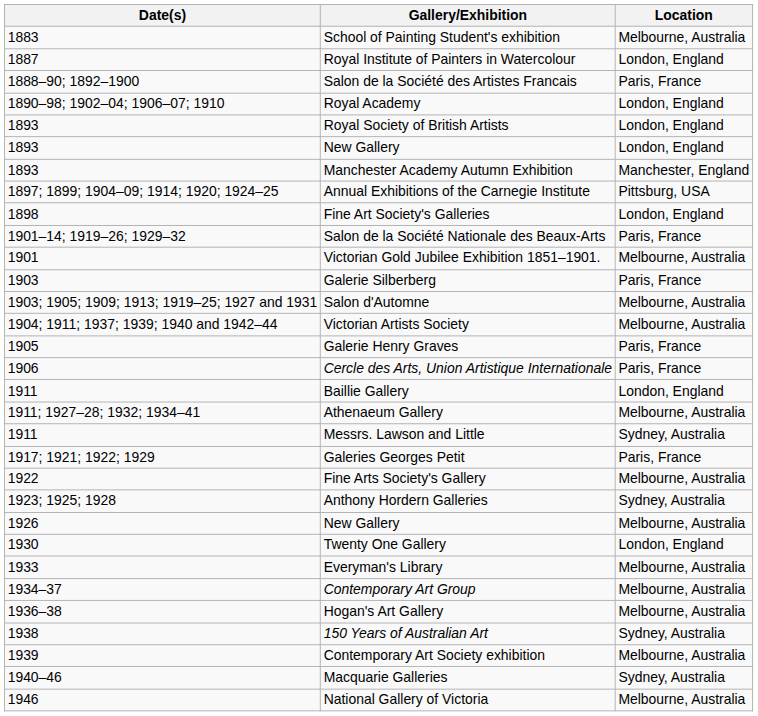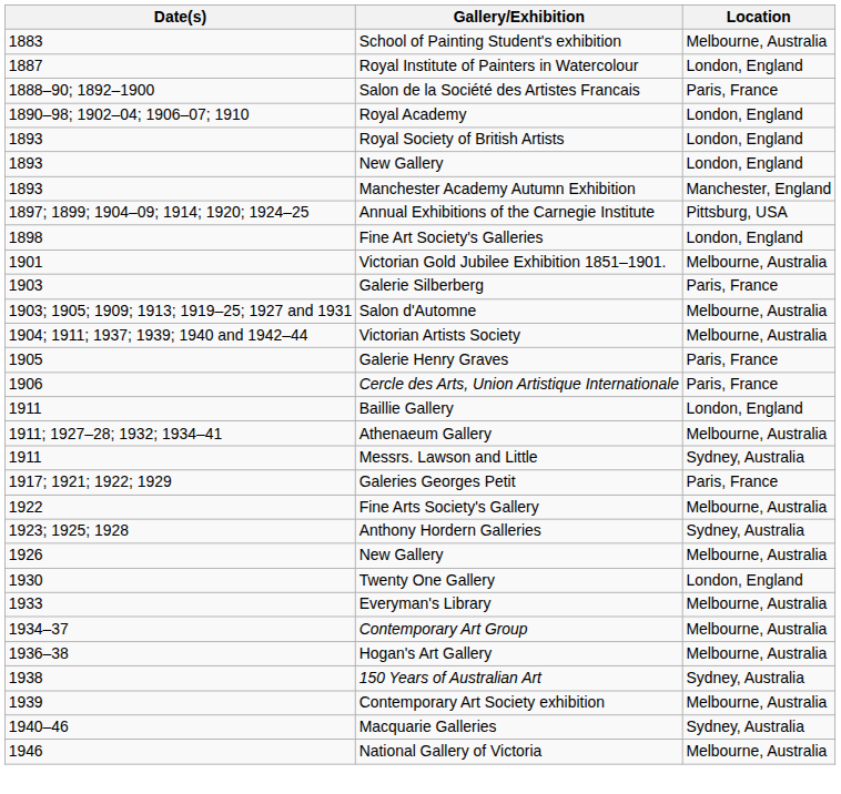- row: 1901–14; 1919–26; 1929–32 | Salon de la Société Nationale des Beaux-Arts | Paris, France
